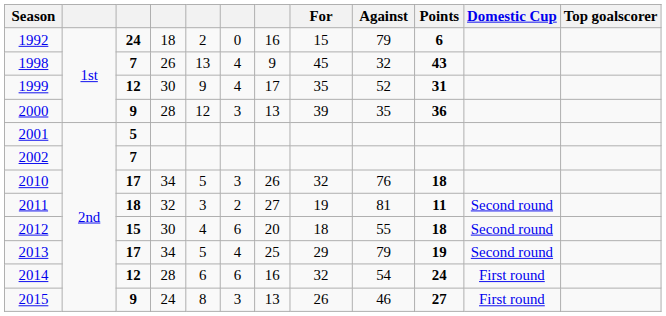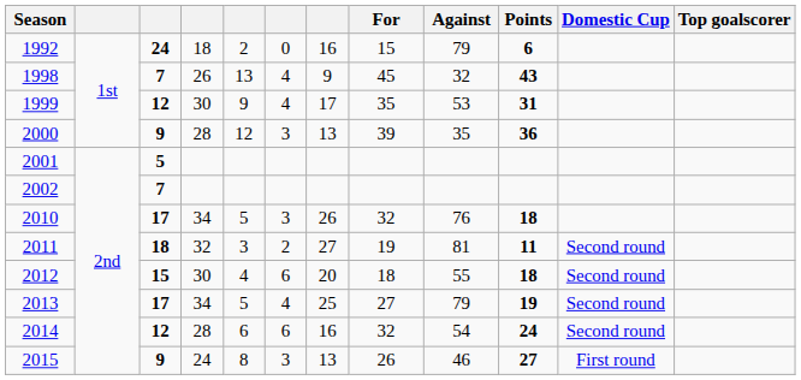1999 | Against: 52 -> 53
2013 | For: 29 -> 27
2014 | Domestic Cup: First round -> Second round
